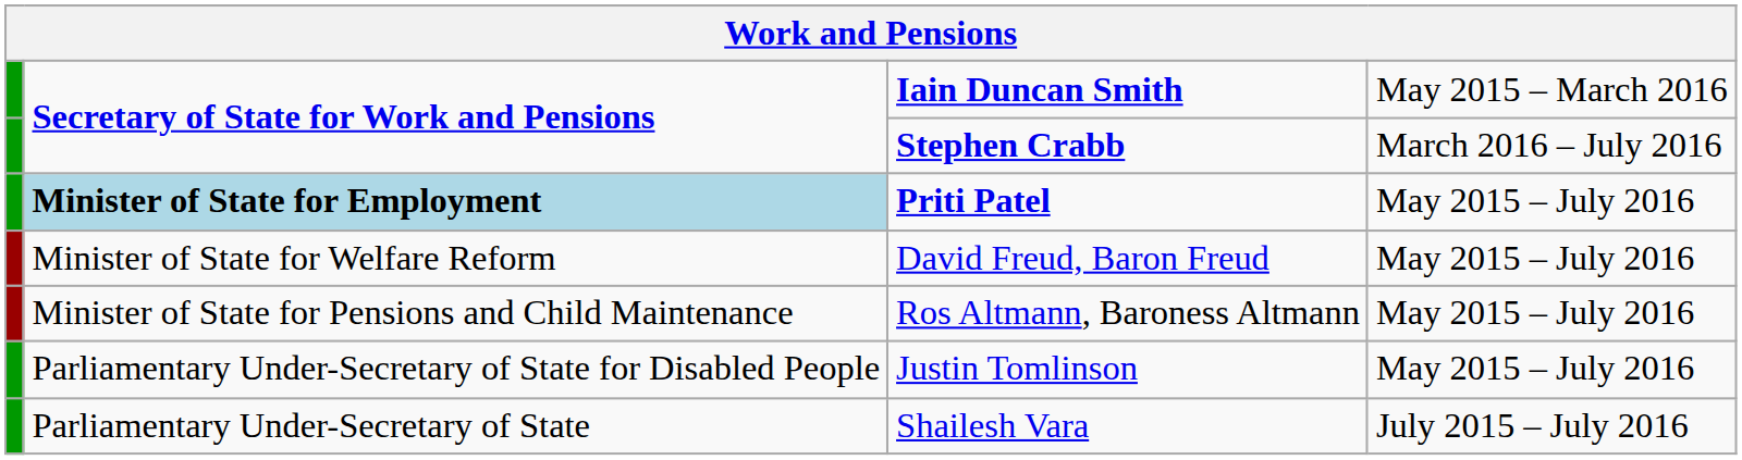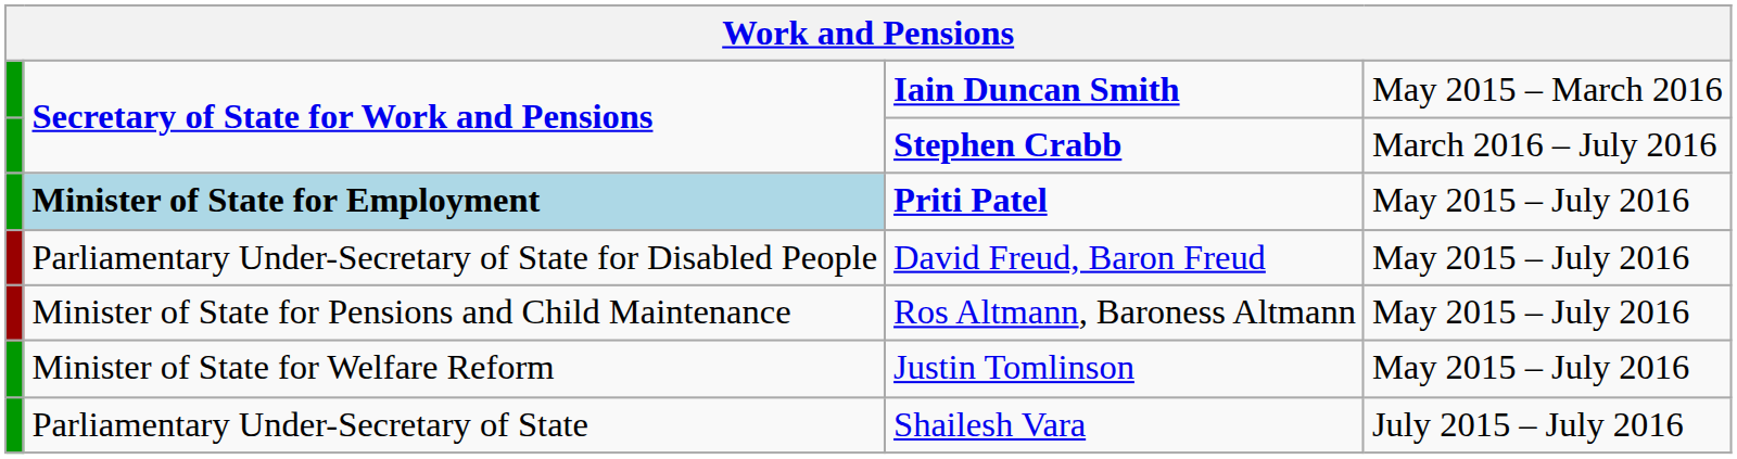David Freud, Baron Freud | column 2: Minister of State for Welfare Reform -> Parliamentary Under-Secretary of State for Disabled People
Justin Tomlinson | column 2: Parliamentary Under-Secretary of State for Disabled People -> Minister of State for Welfare Reform
